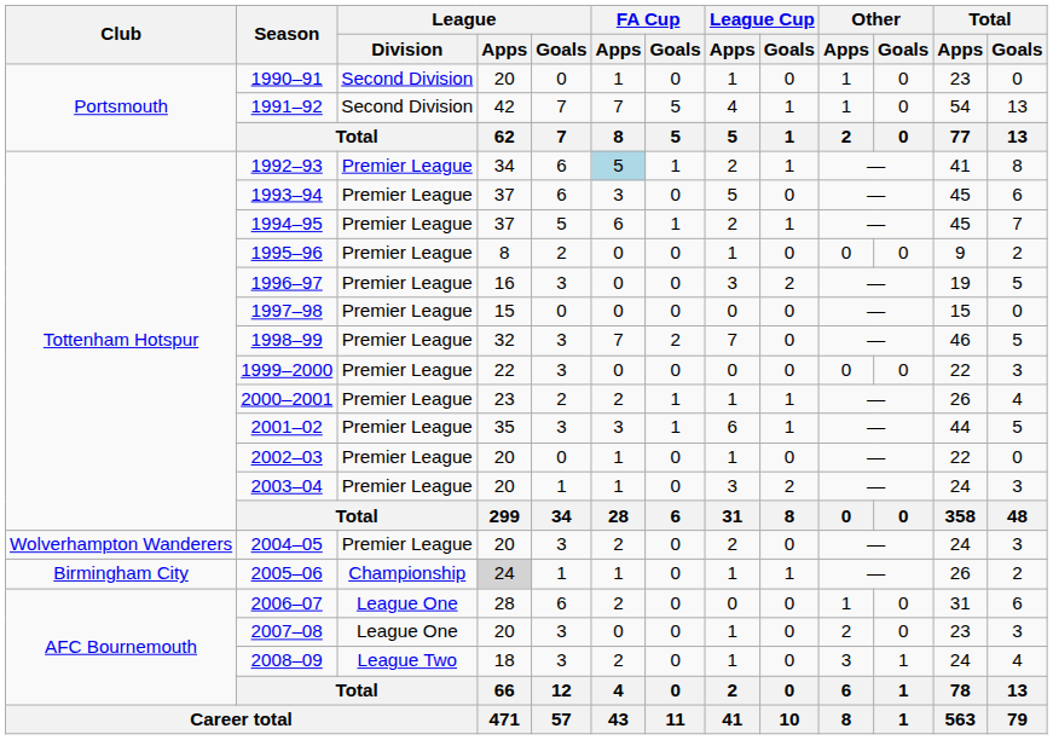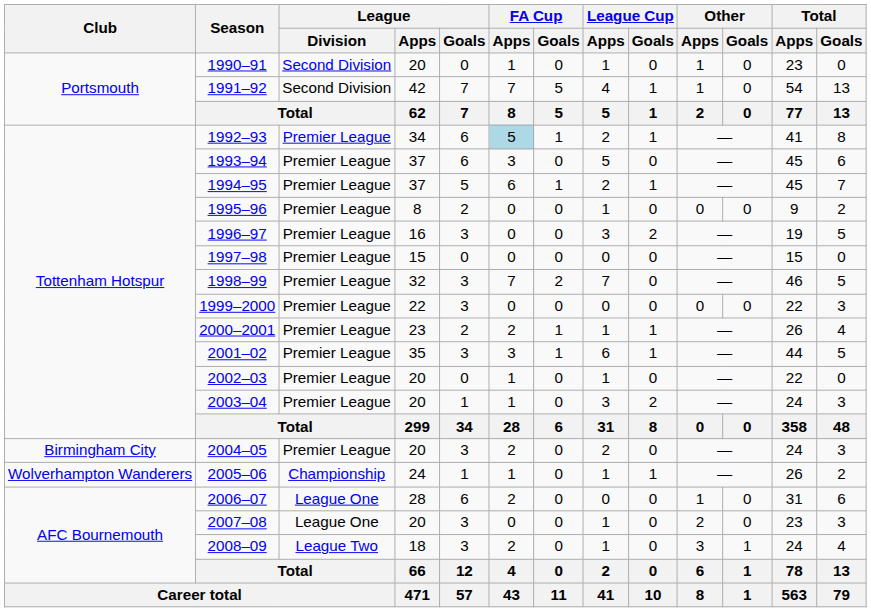2004–05 | Club: Wolverhampton Wanderers -> Birmingham City
2005–06 | Club: Birmingham City -> Wolverhampton Wanderers
2005–06 | League / Apps: lightgrey background -> no background
